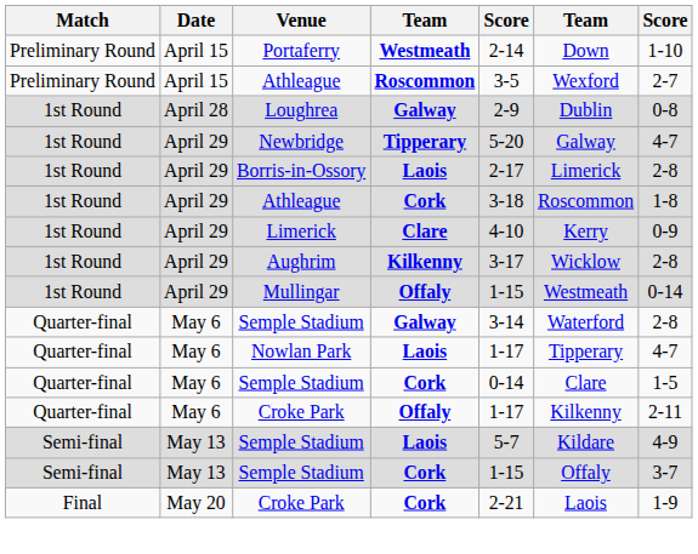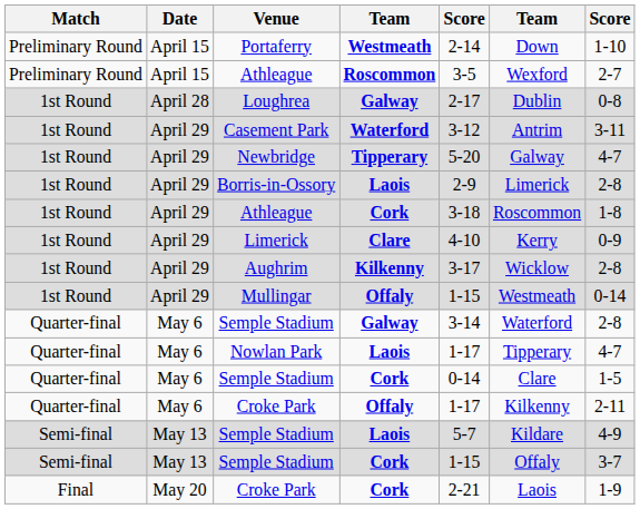Loughrea | column 5: 2-9 -> 2-17
+ row: 1st Round | April 29 | Casement Park | Waterford | 3-12 | Antrim | 3-11
Borris-in-Ossory | column 5: 2-17 -> 2-9
